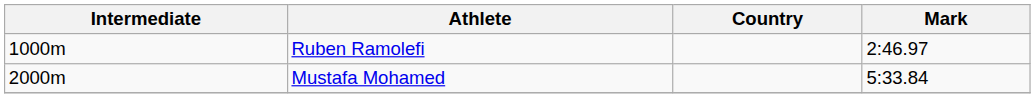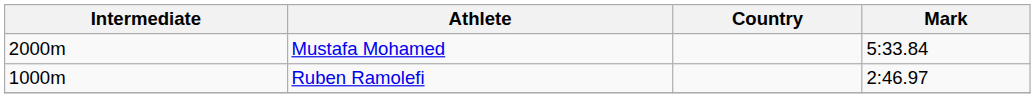rows swapped: Ruben Ramolefi <-> Mustafa Mohamed
